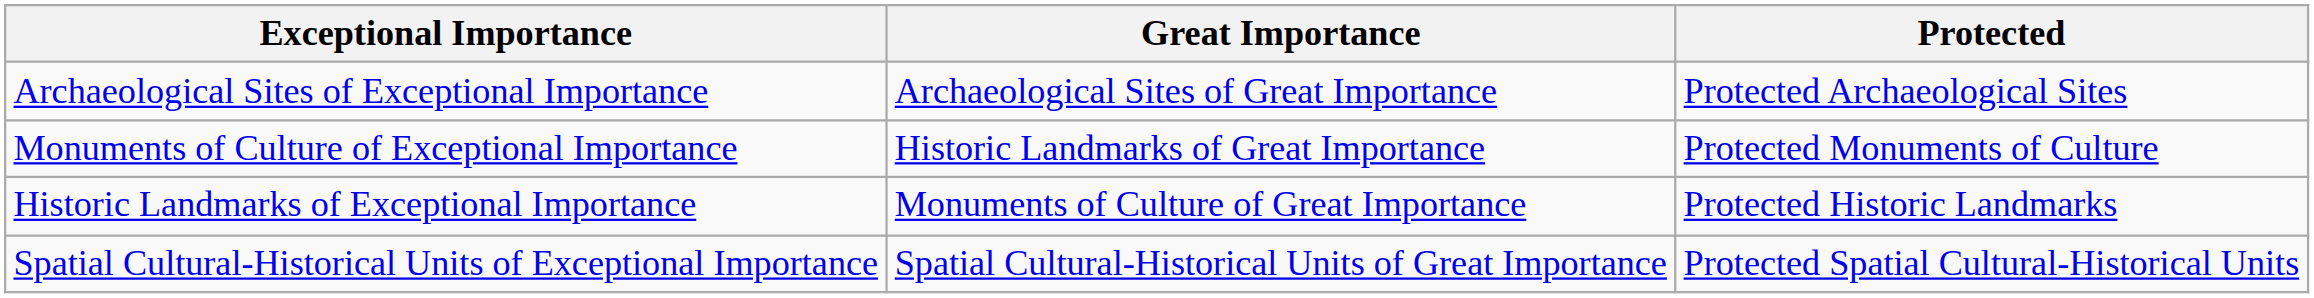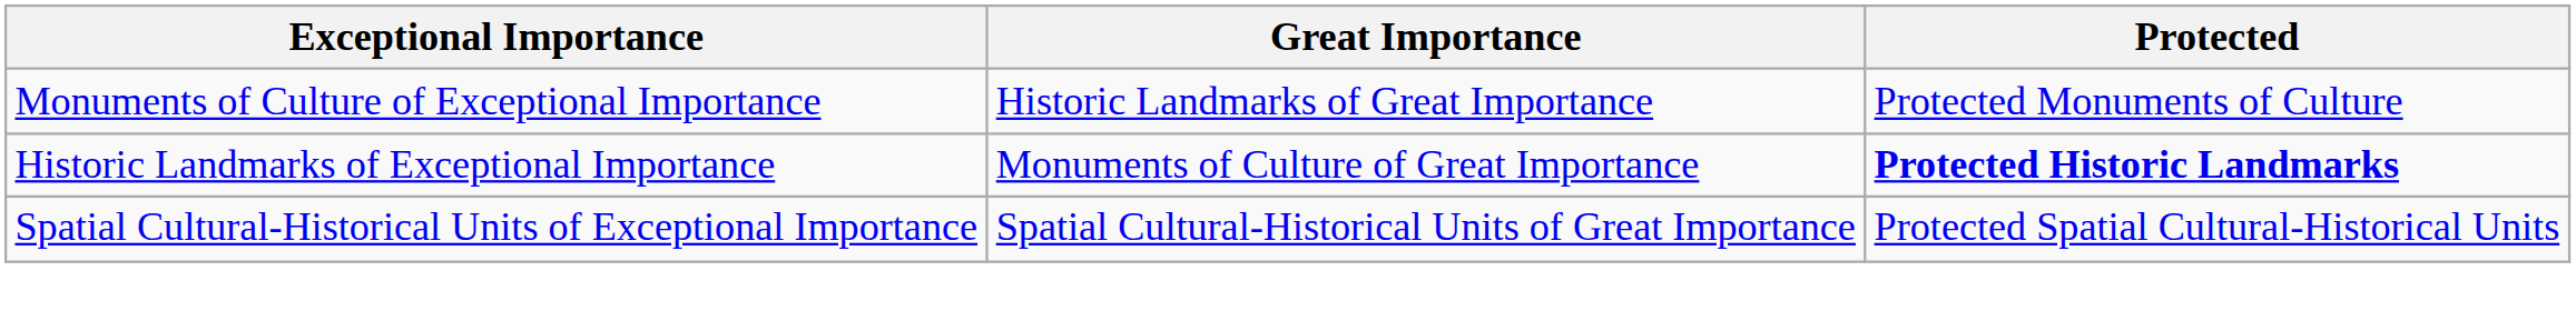- row: Archaeological Sites of Exceptional Importance | Archaeological Sites of Great Importance | Protected Archaeological Sites
Historic Landmarks of Exceptional Importance | Protected: normal -> bold
